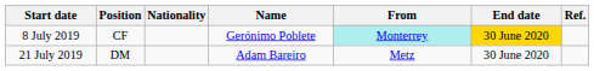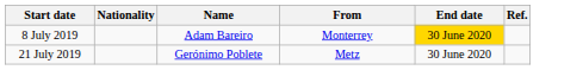- column: Position | CF | DM
8 July 2019 | Name: Gerónimo Poblete -> Adam Bareiro
8 July 2019 | From: paleturquoise background -> no background
21 July 2019 | Name: Adam Bareiro -> Gerónimo Poblete
